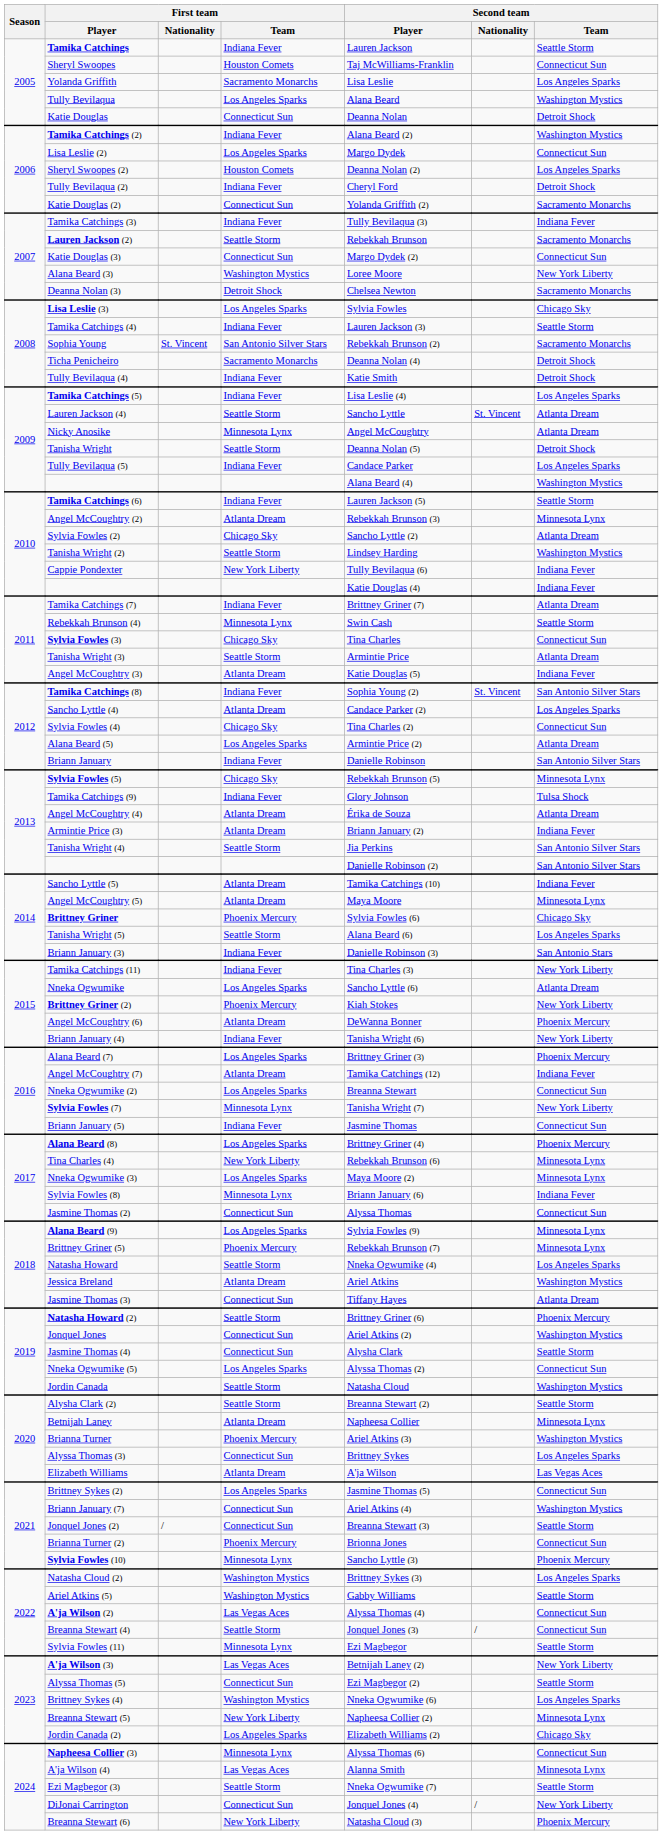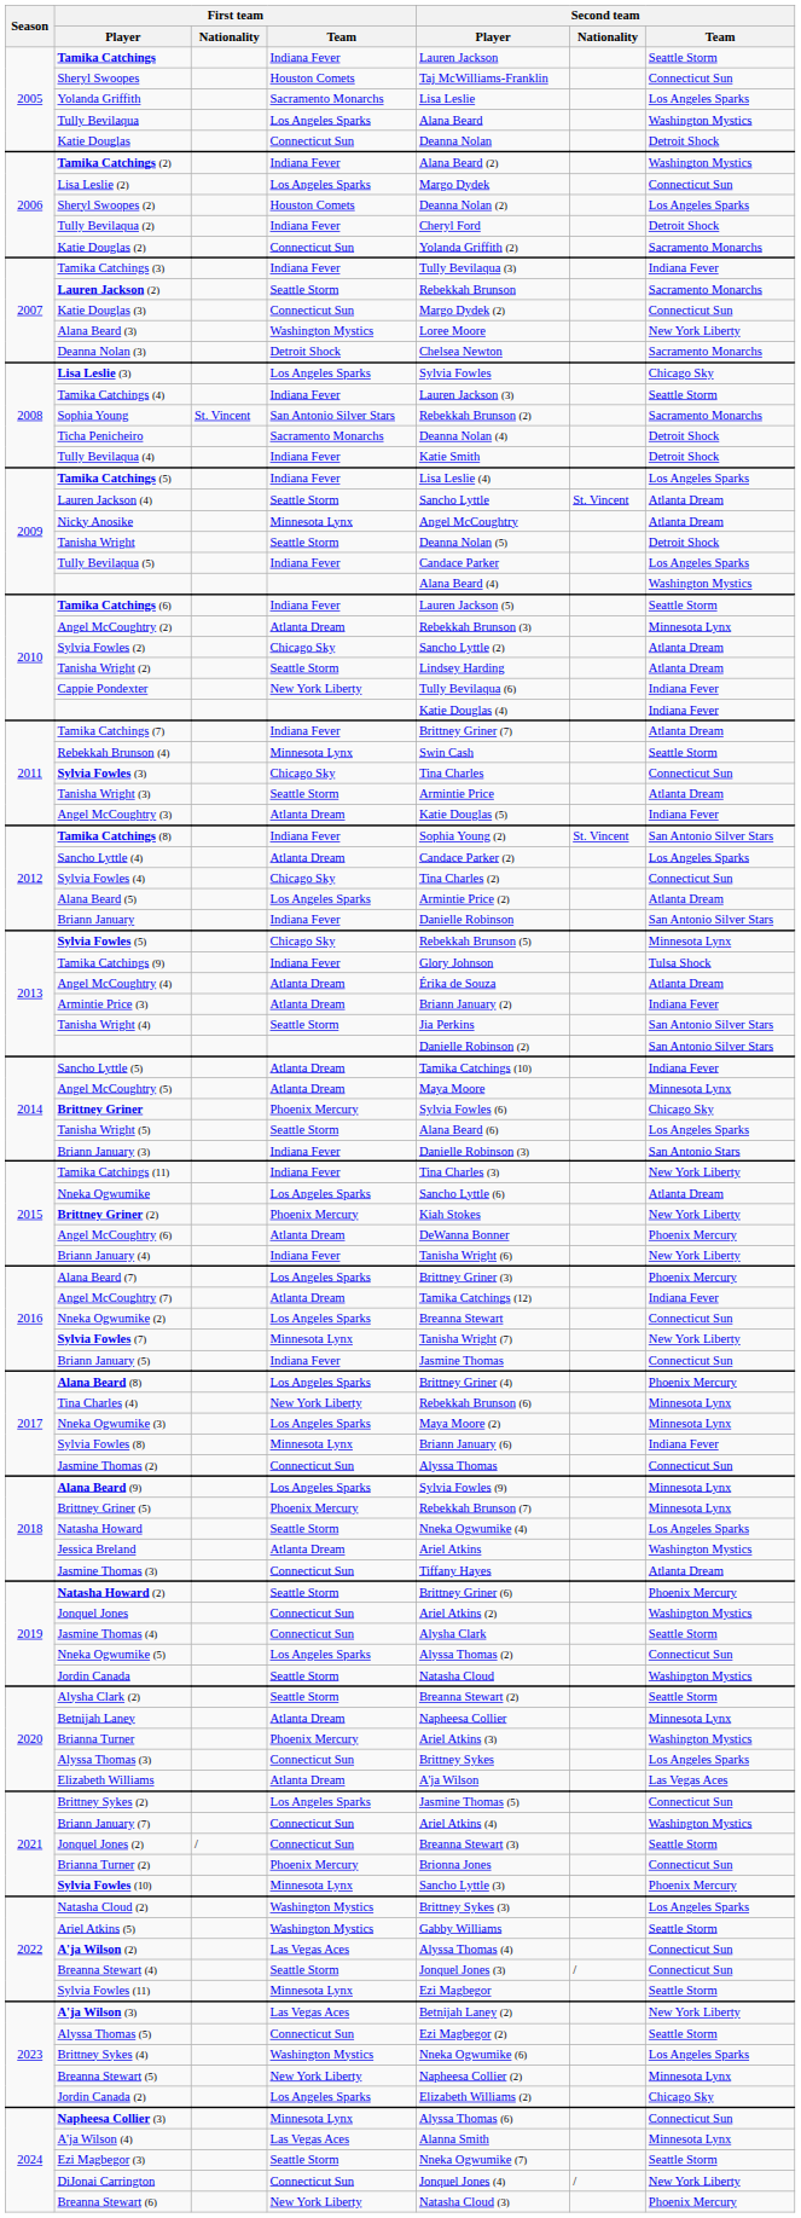Tanisha Wright (2) | Second team / Team: Washington Mystics -> Atlanta Dream
